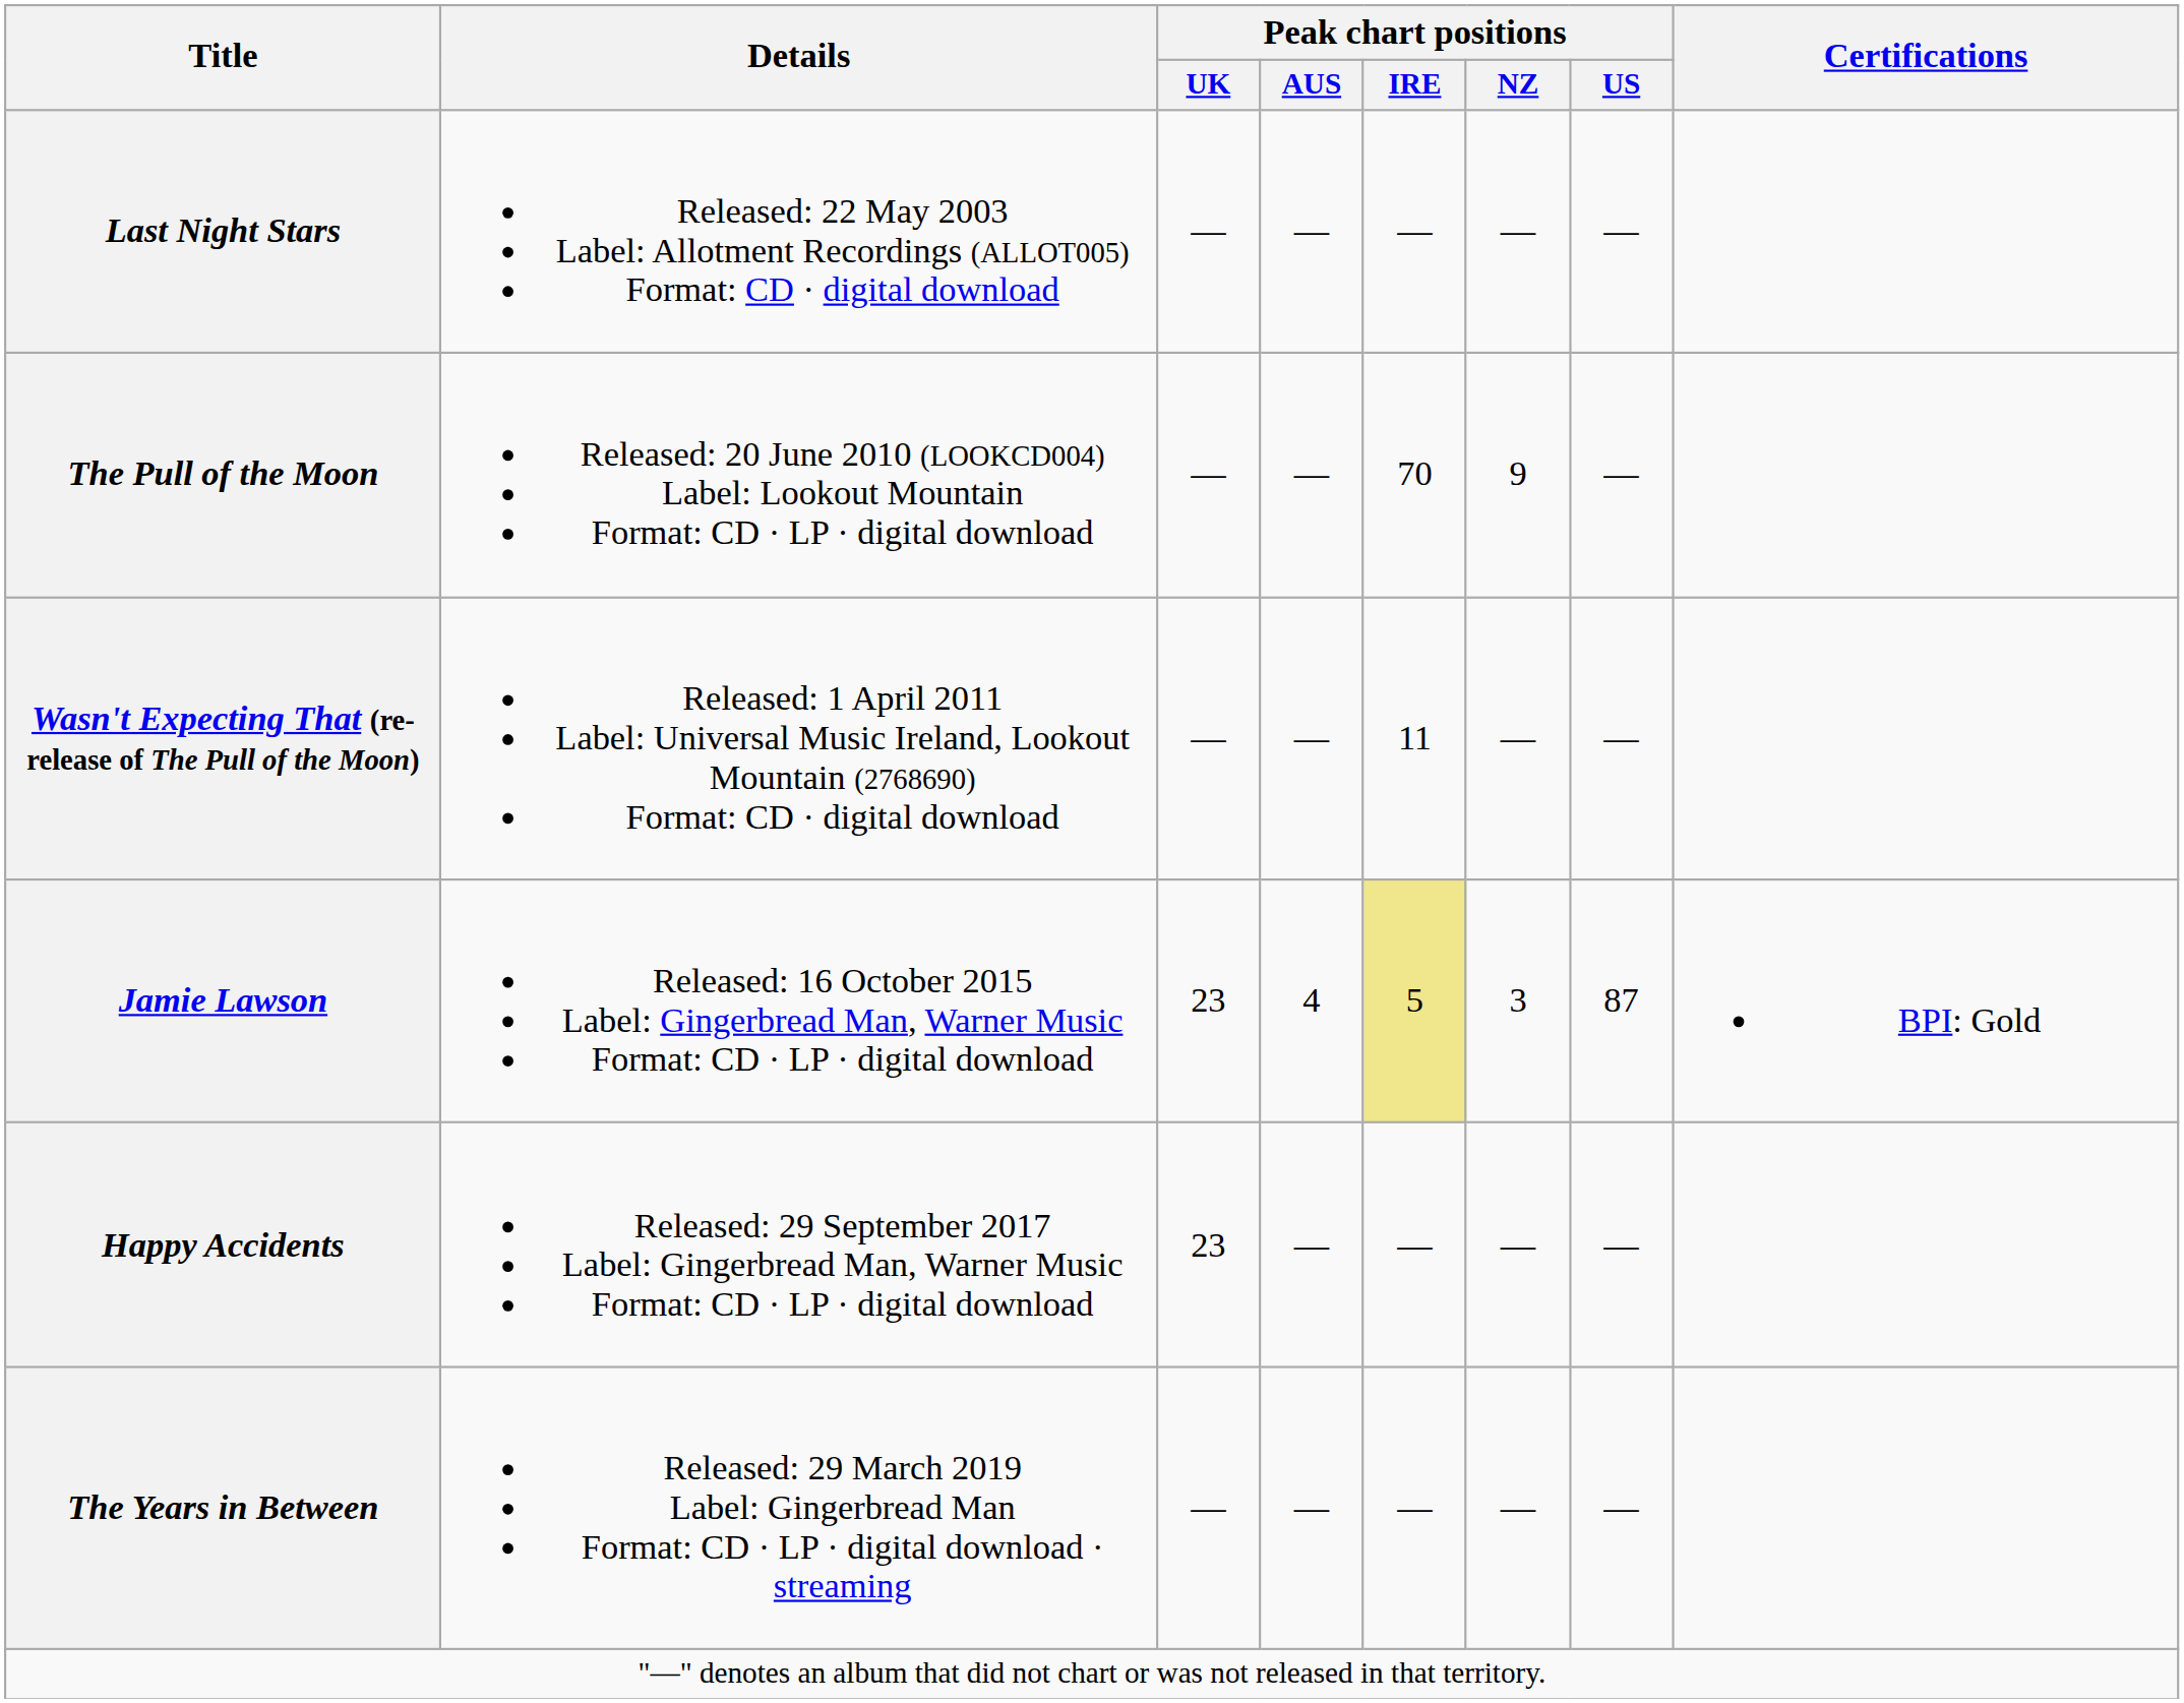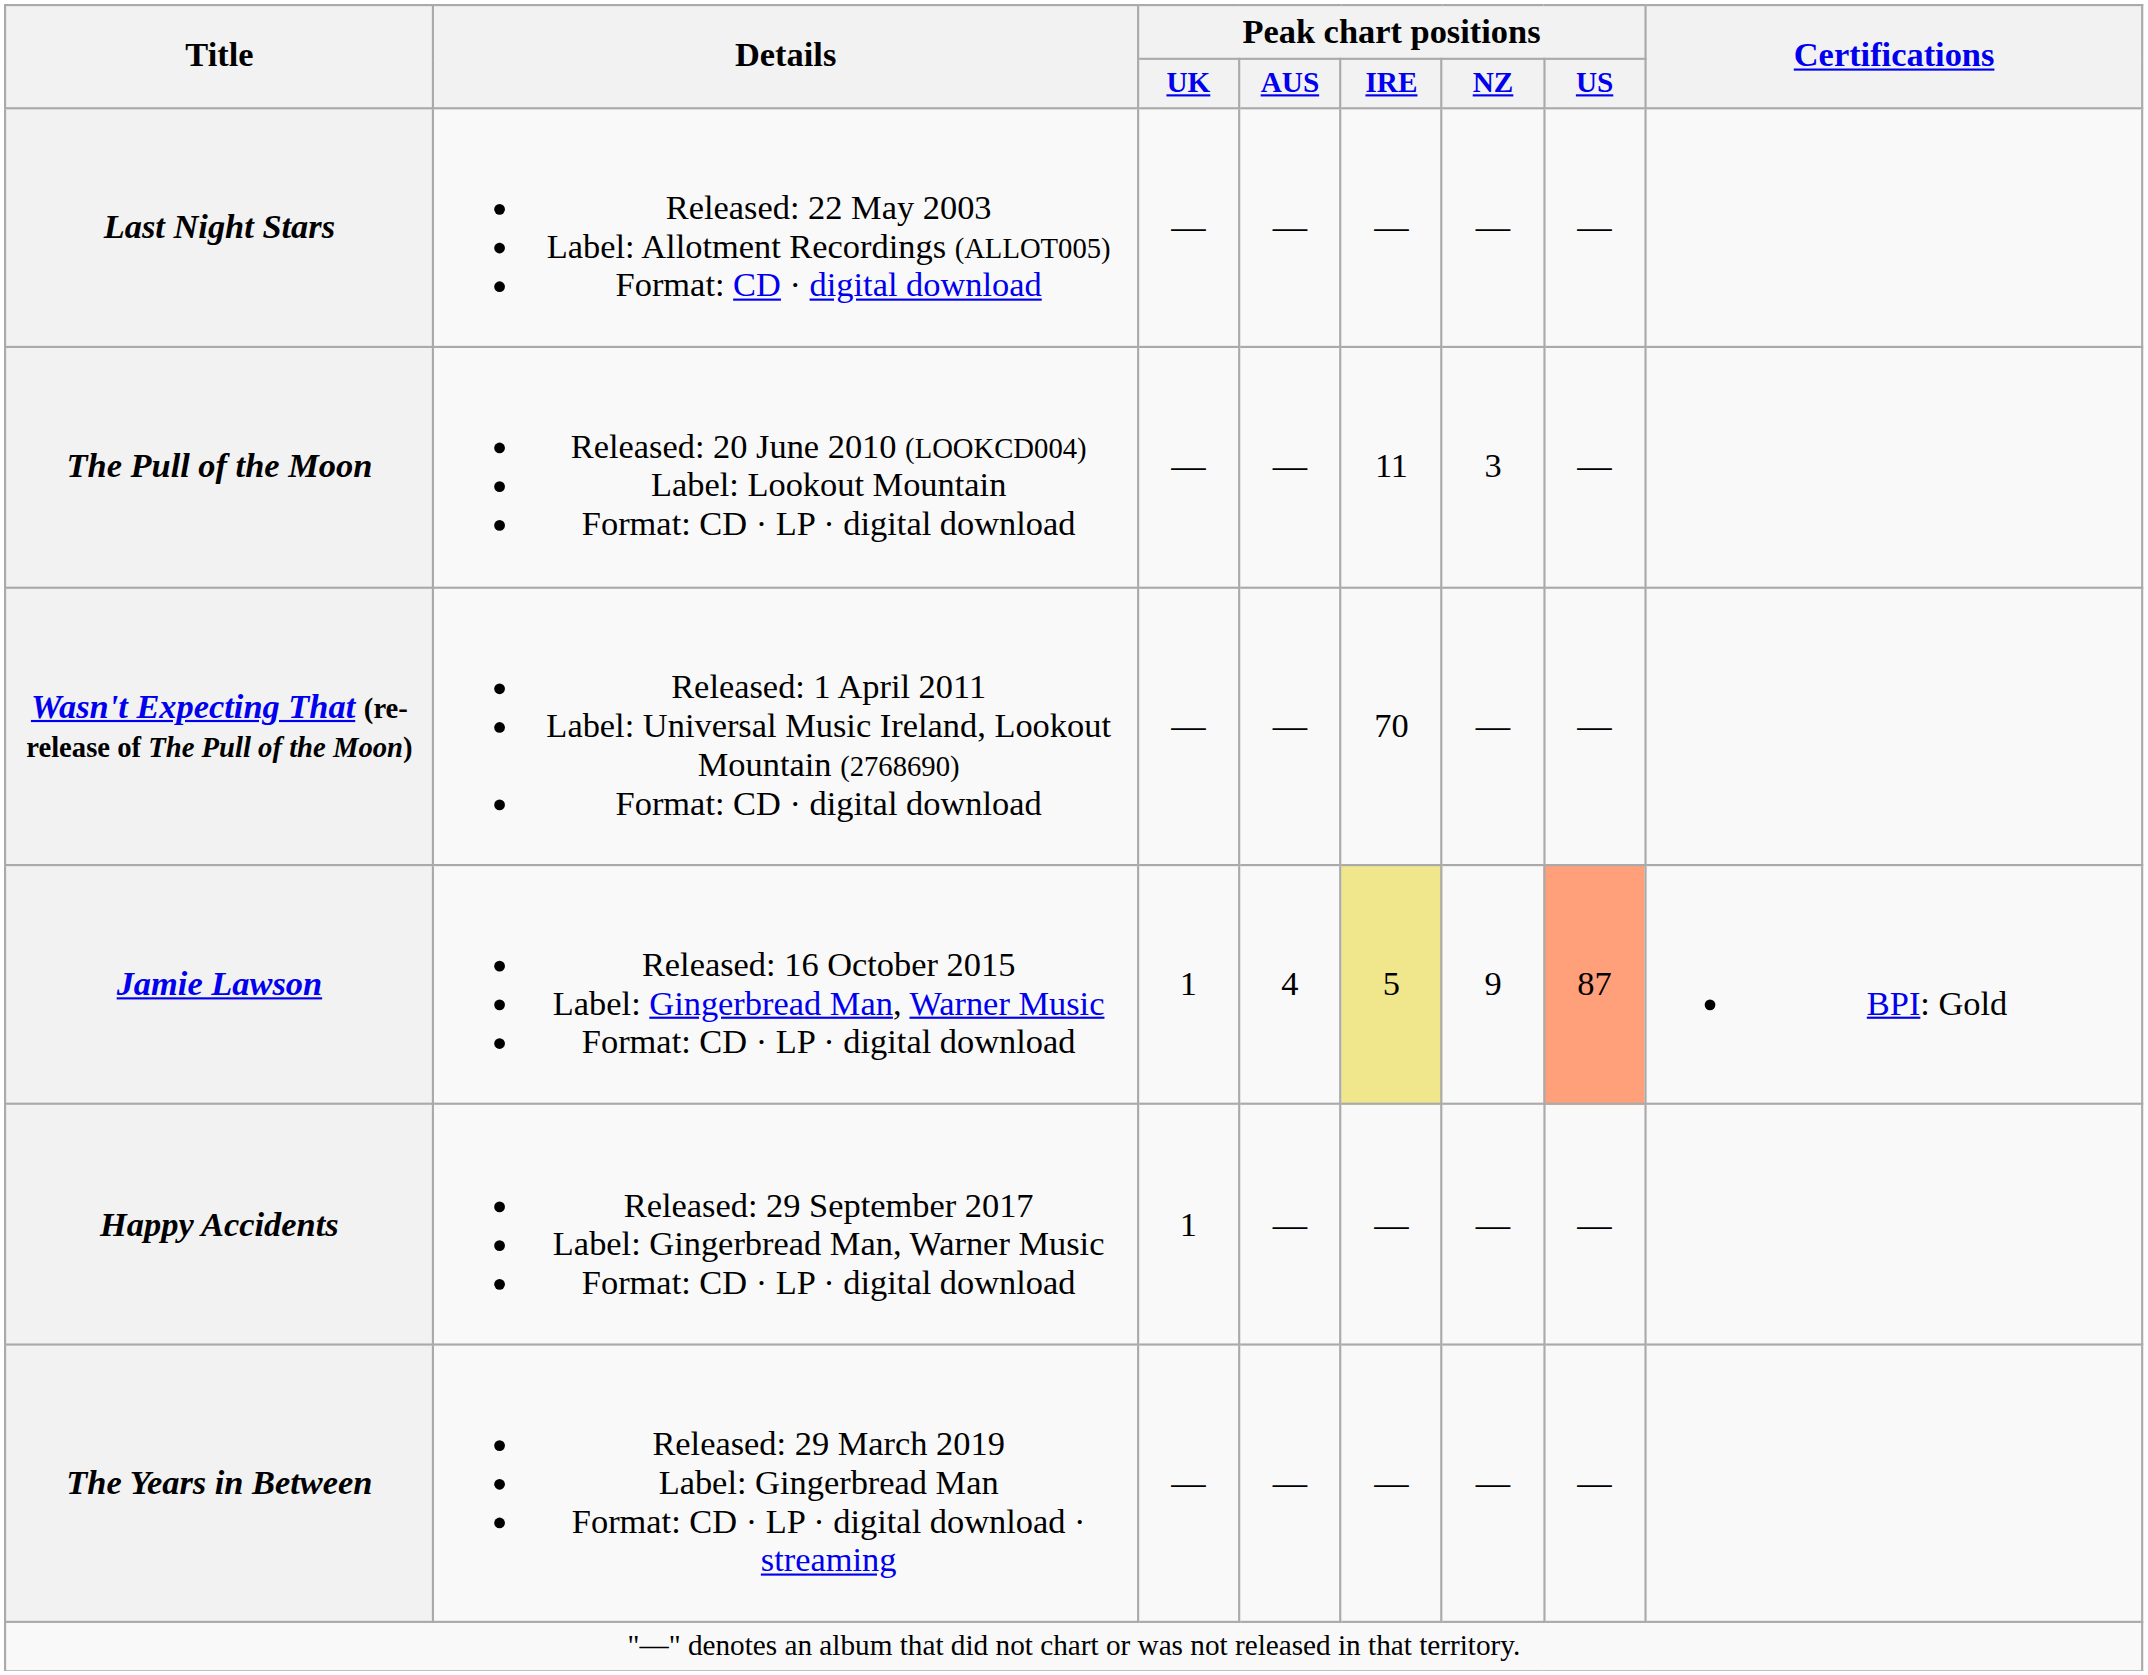The Pull of the Moon | Peak chart positions / IRE: 70 -> 11
The Pull of the Moon | Peak chart positions / NZ: 9 -> 3
Wasn't Expecting That (re-release of The Pull of the Moon) | Peak chart positions / IRE: 11 -> 70
Jamie Lawson | Peak chart positions / UK: 23 -> 1
Jamie Lawson | Peak chart positions / NZ: 3 -> 9
Jamie Lawson | Peak chart positions / US: no background -> lightsalmon background
Happy Accidents | Peak chart positions / UK: 23 -> 1
